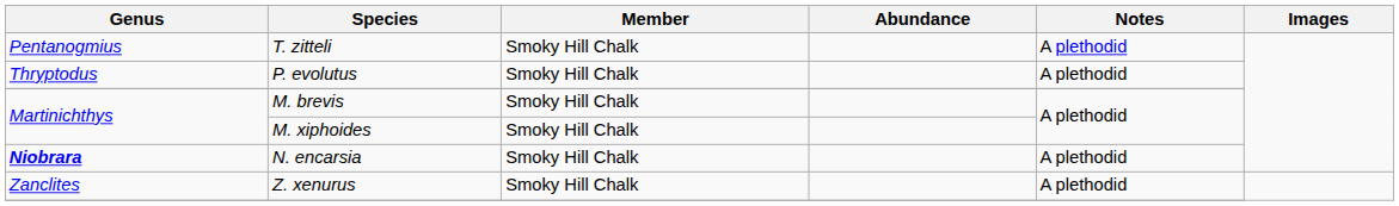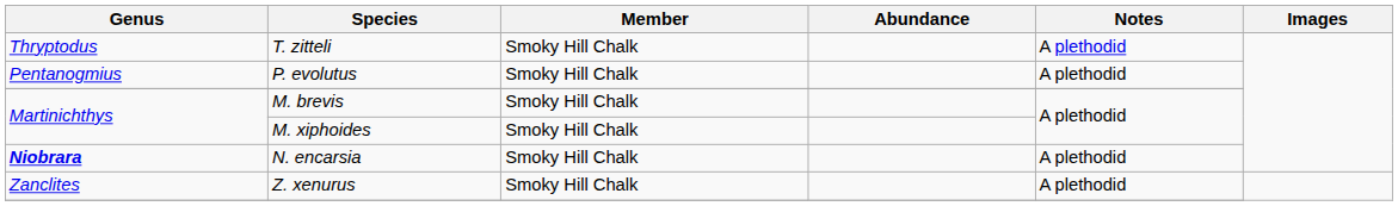T. zitteli | Genus: Pentanogmius -> Thryptodus
P. evolutus | Genus: Thryptodus -> Pentanogmius
